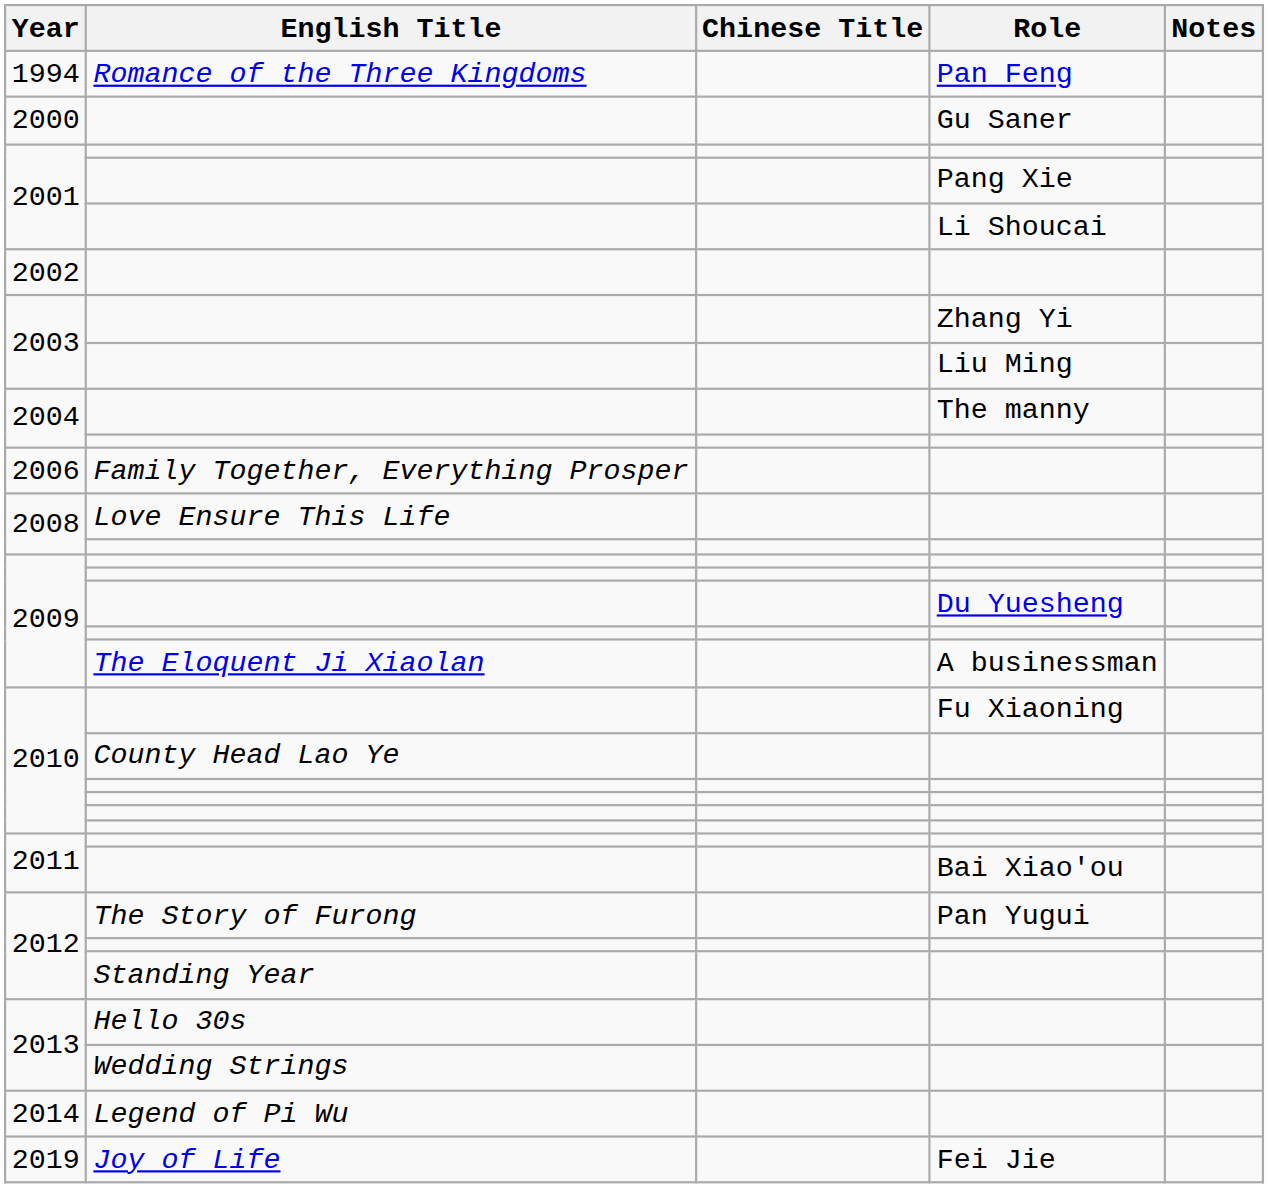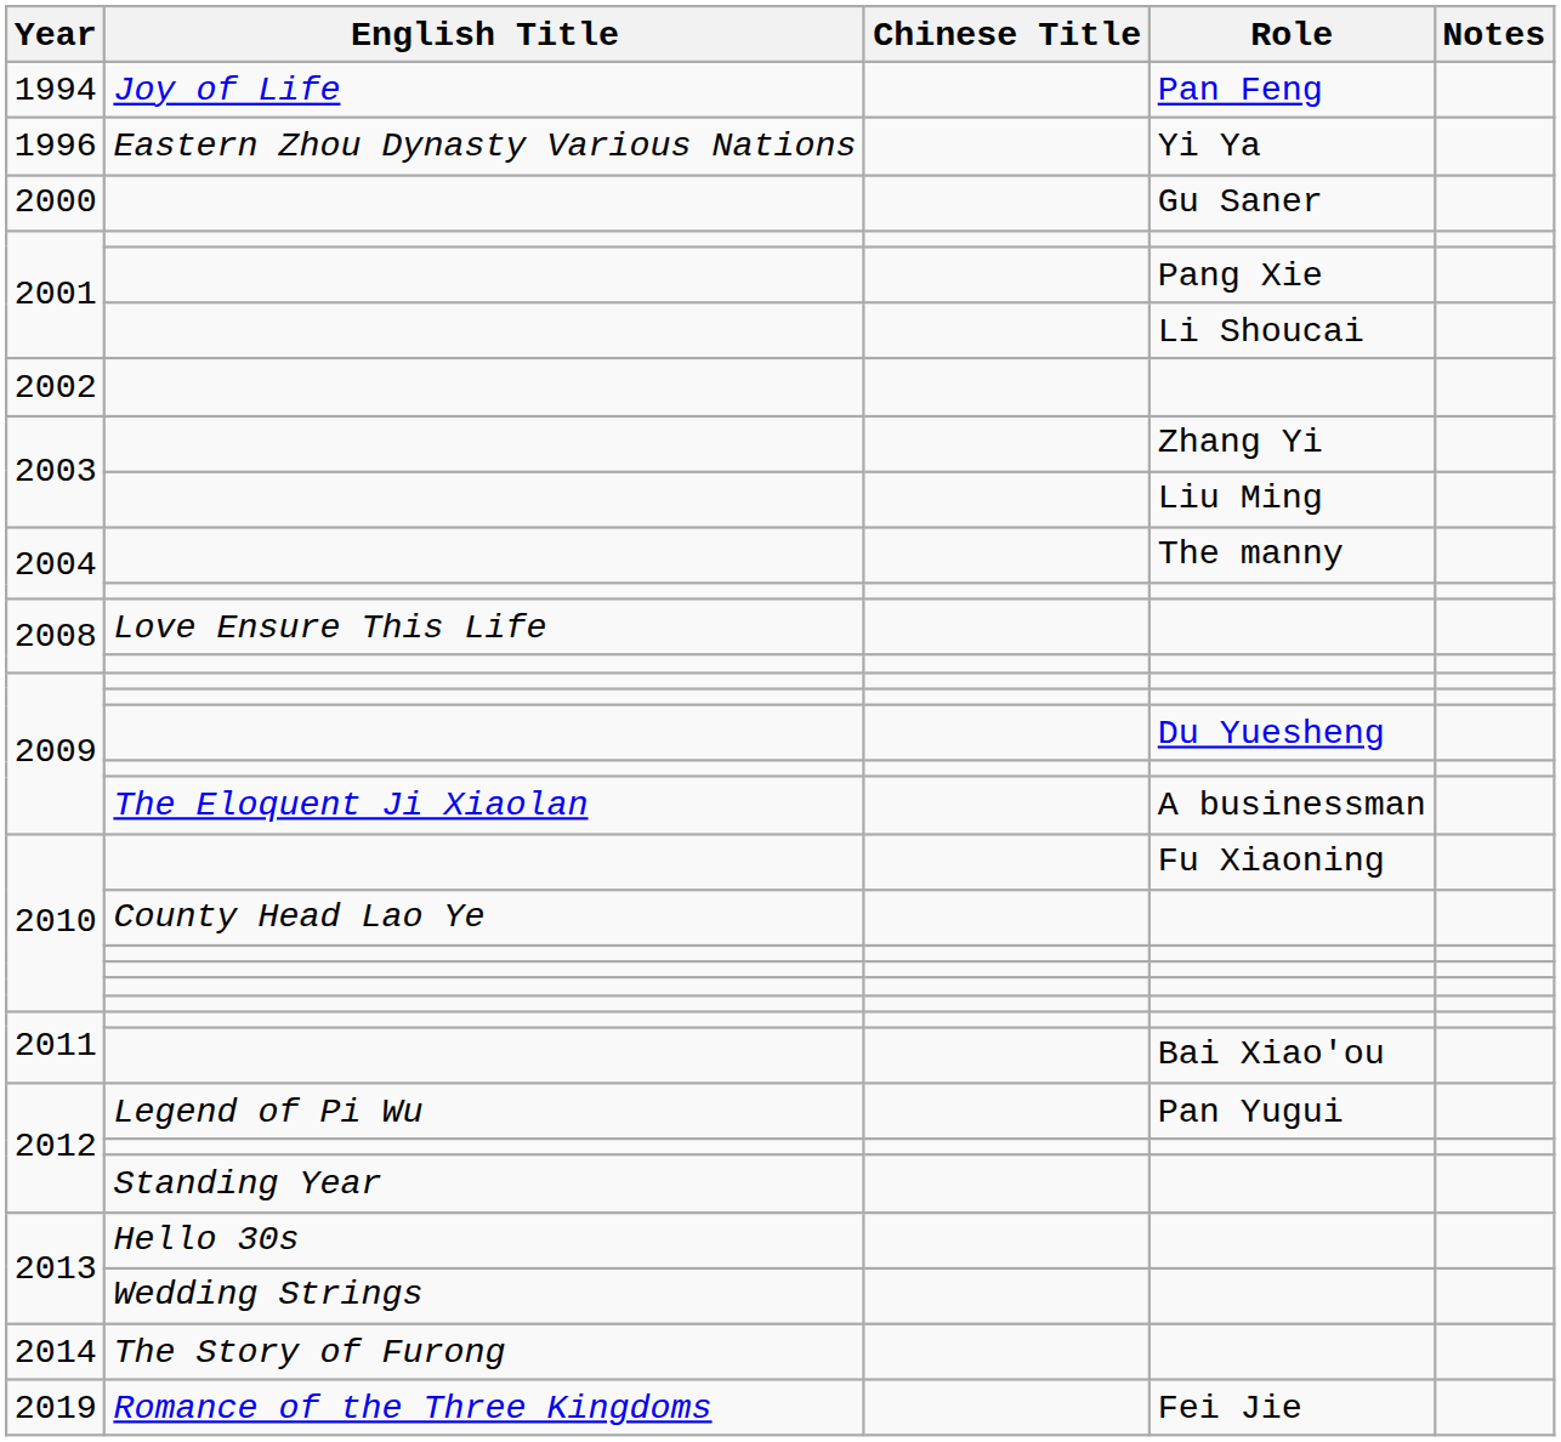1994 | English Title: Romance of the Three Kingdoms -> Joy of Life
+ row: 1996 | Eastern Zhou Dynasty Various Nations | Yi Ya
- row: 2006 | Family Together, Everything Prosper
2012 / Pan Yugui | English Title: The Story of Furong -> Legend of Pi Wu
2014 | English Title: Legend of Pi Wu -> The Story of Furong
2019 | English Title: Joy of Life -> Romance of the Three Kingdoms
